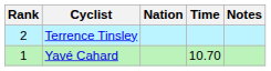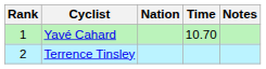rows swapped: Yavé Cahard <-> Terrence Tinsley
